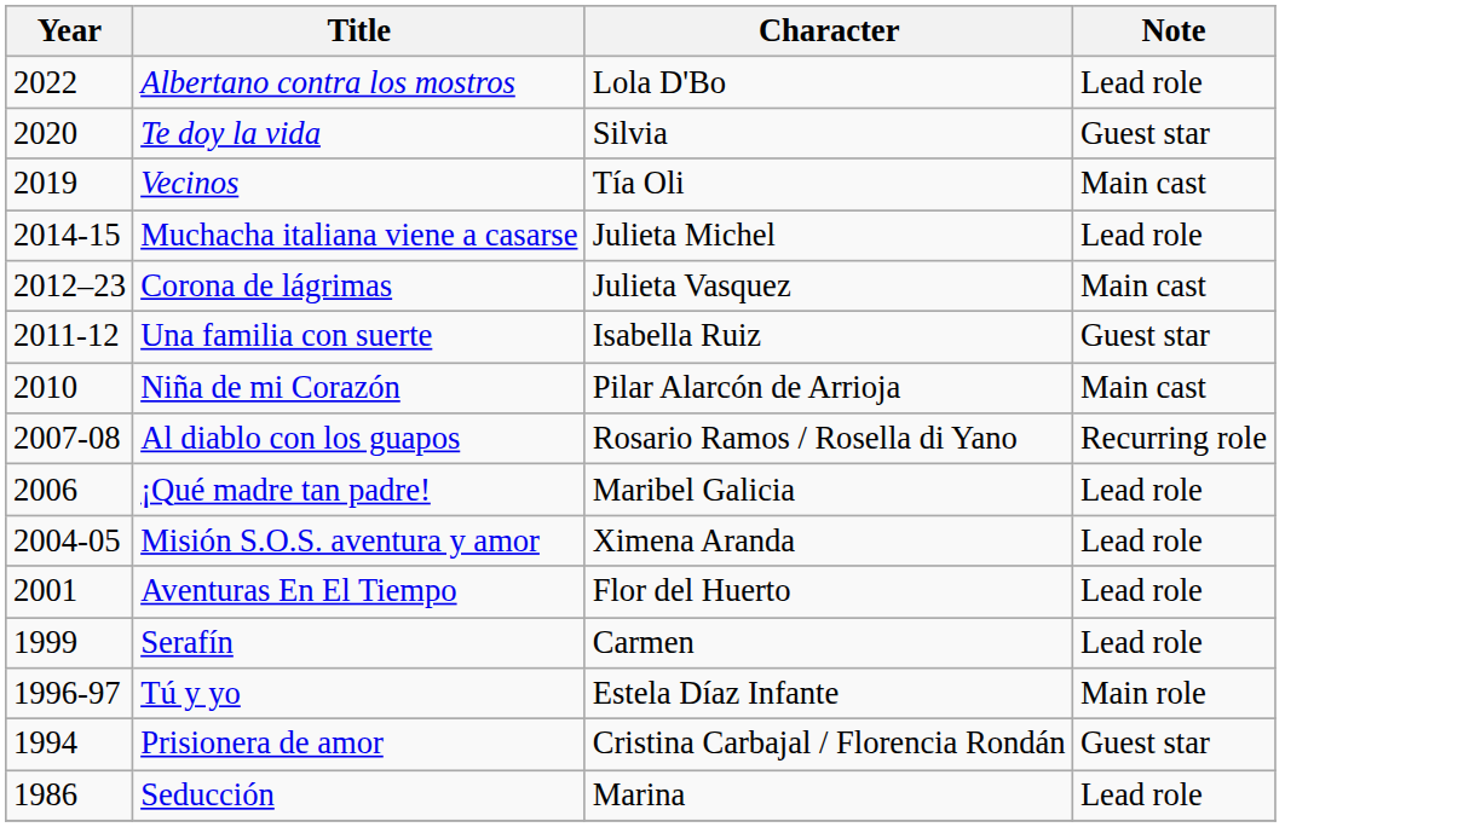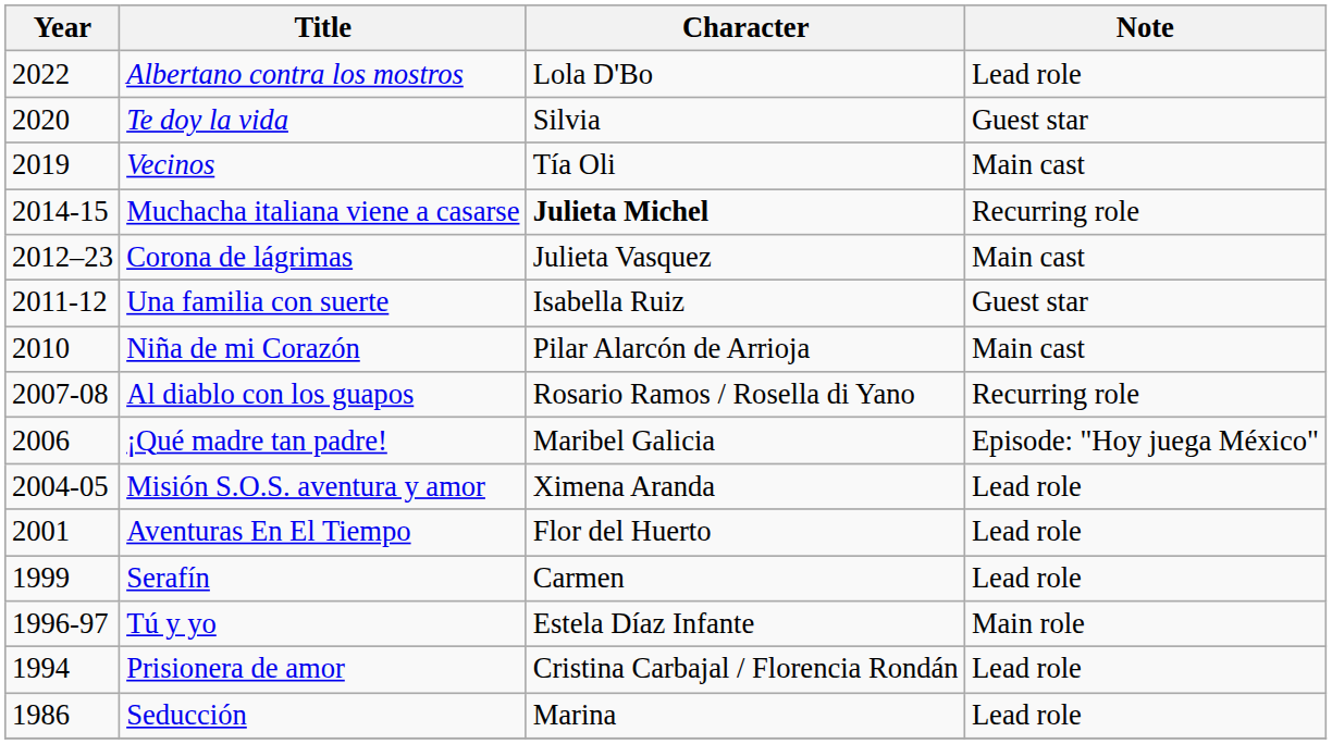Muchacha italiana viene a casarse | Character: normal -> bold
Muchacha italiana viene a casarse | Note: Lead role -> Recurring role
¡Qué madre tan padre! | Note: Lead role -> Episode: "Hoy juega México"
Prisionera de amor | Note: Guest star -> Lead role
